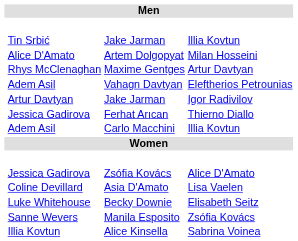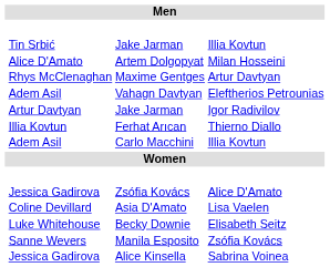Ferhat Arıcan | column 2: Jessica Gadirova -> Illia Kovtun
Alice Kinsella | column 2: Illia Kovtun -> Jessica Gadirova
